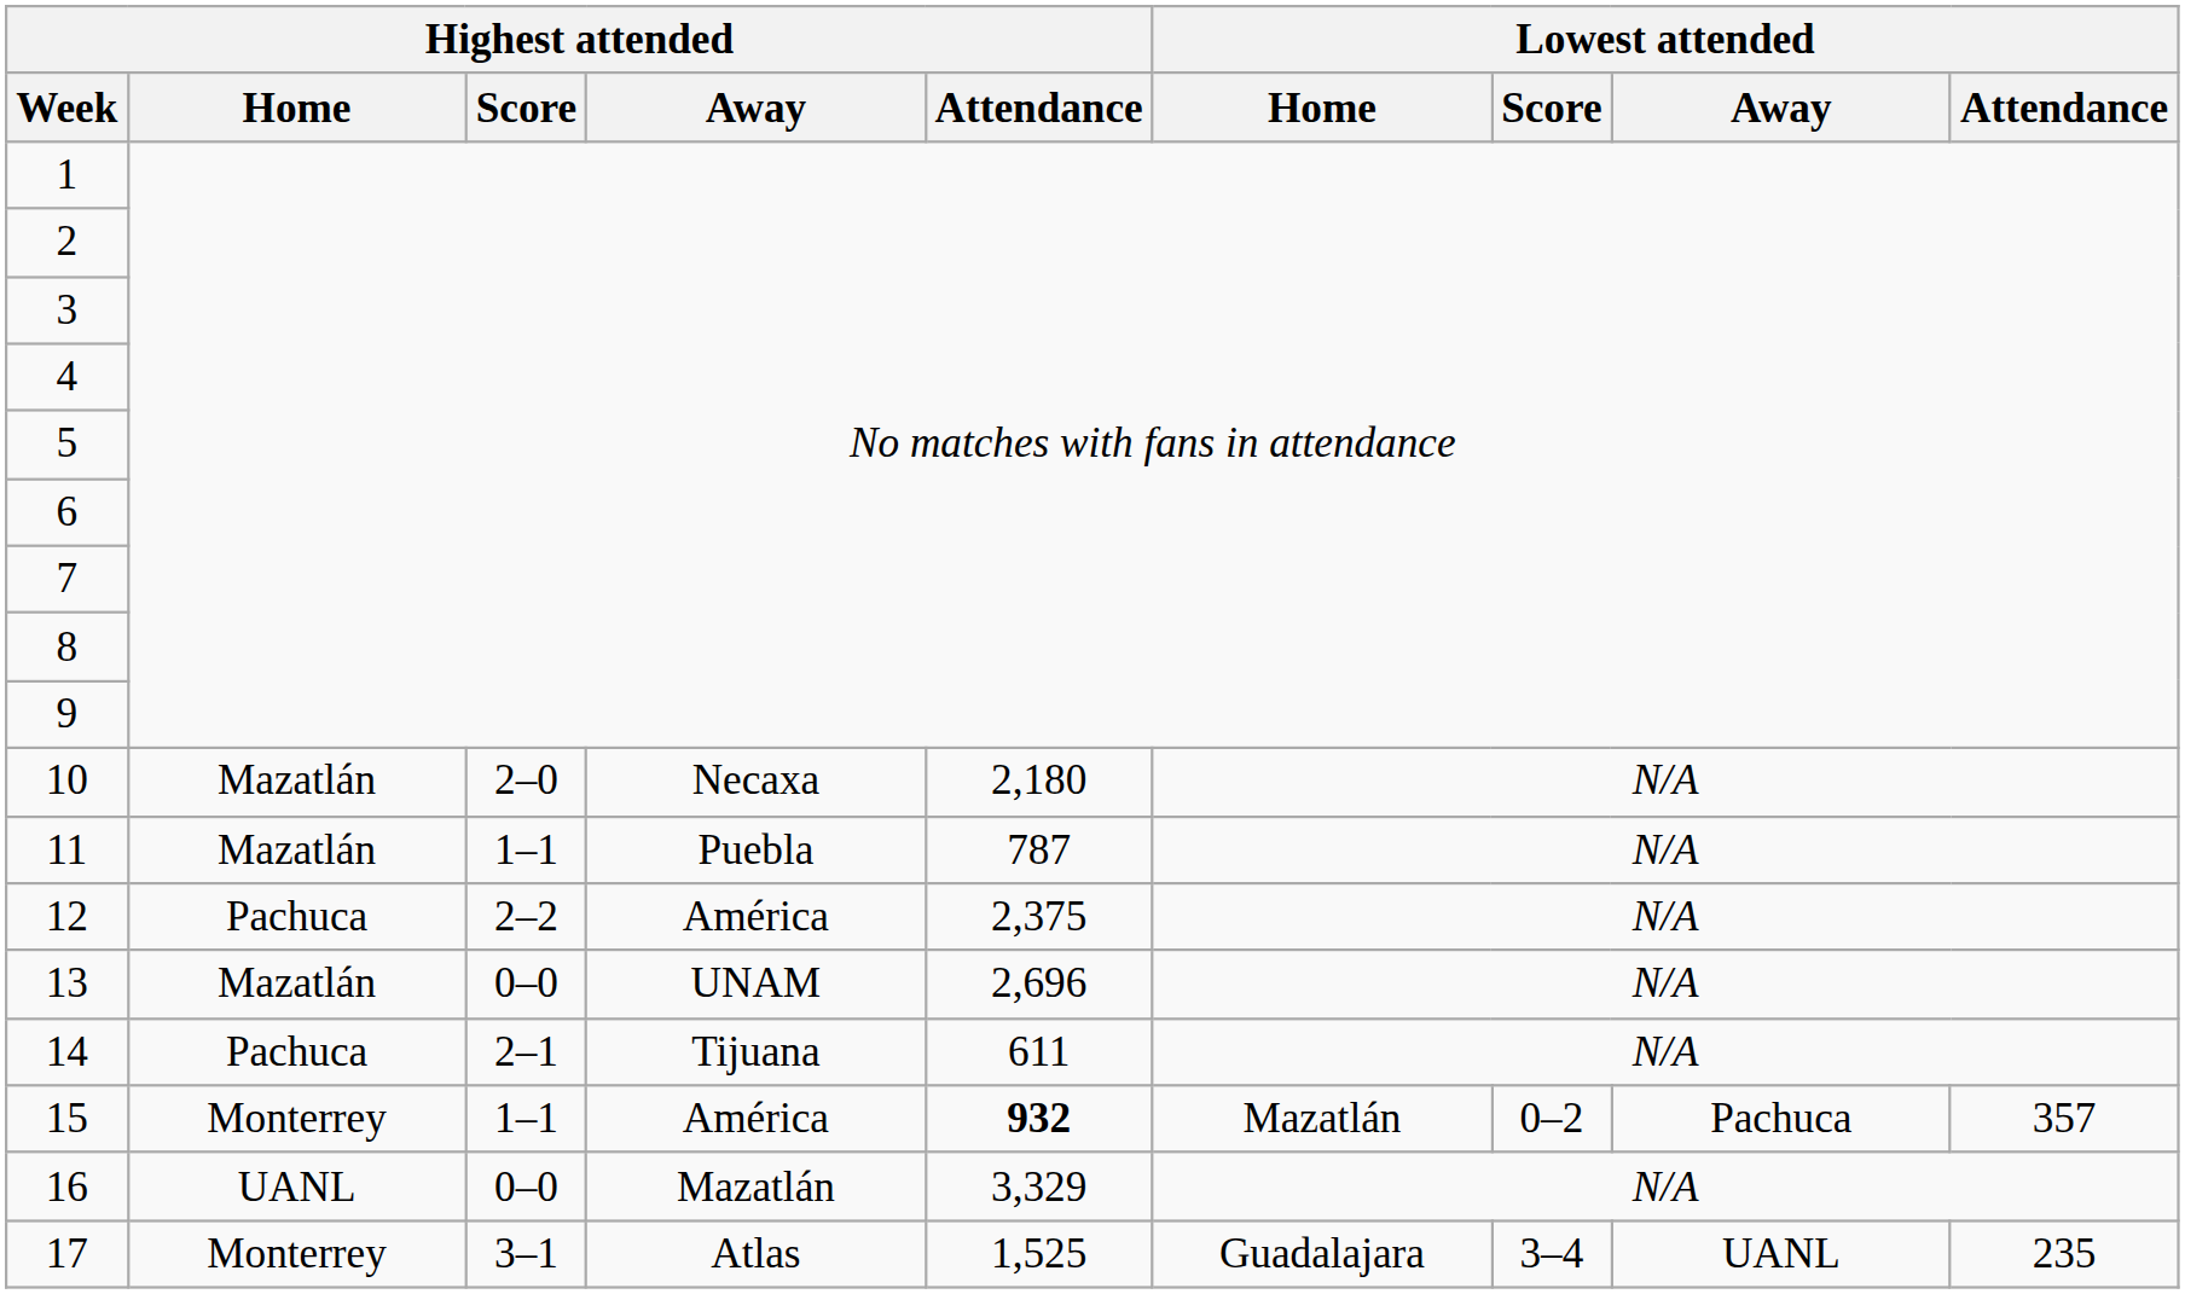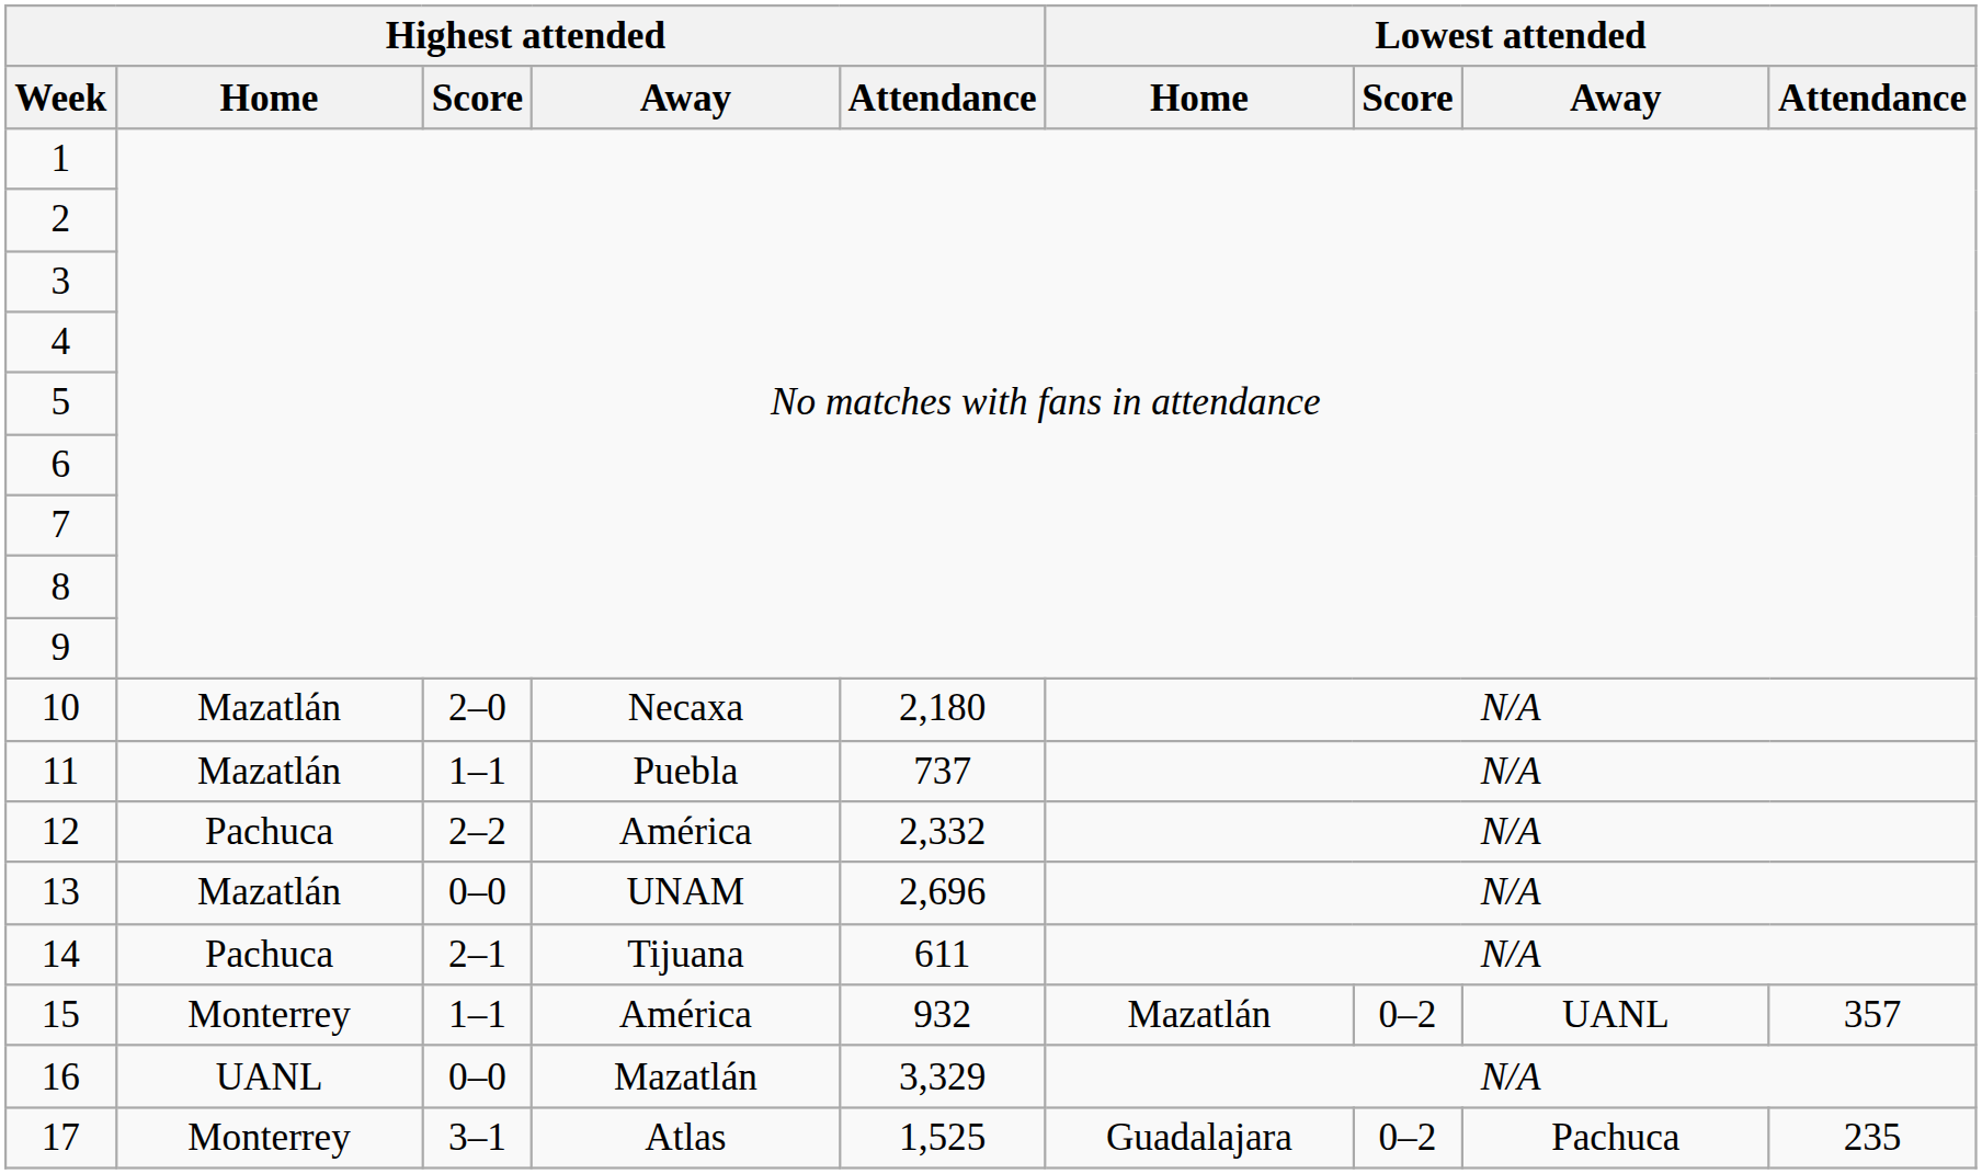11 | Highest attended / Attendance: 787 -> 737
12 | Highest attended / Attendance: 2,375 -> 2,332
15 | Highest attended / Attendance: bold -> normal
15 | Lowest attended / Away: Pachuca -> UANL
17 | Lowest attended / Score: 3–4 -> 0–2
17 | Lowest attended / Away: UANL -> Pachuca
